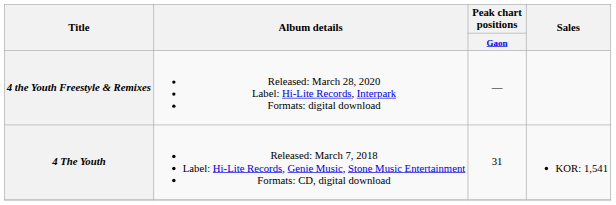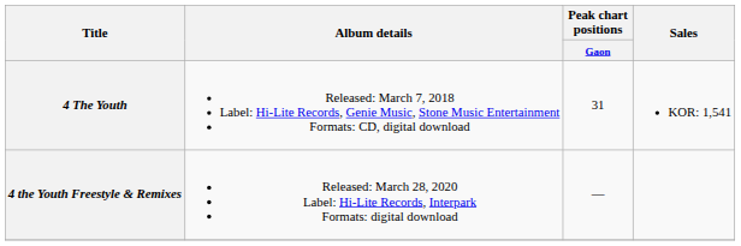rows swapped: 4 The Youth <-> 4 the Youth Freestyle & Remixes
